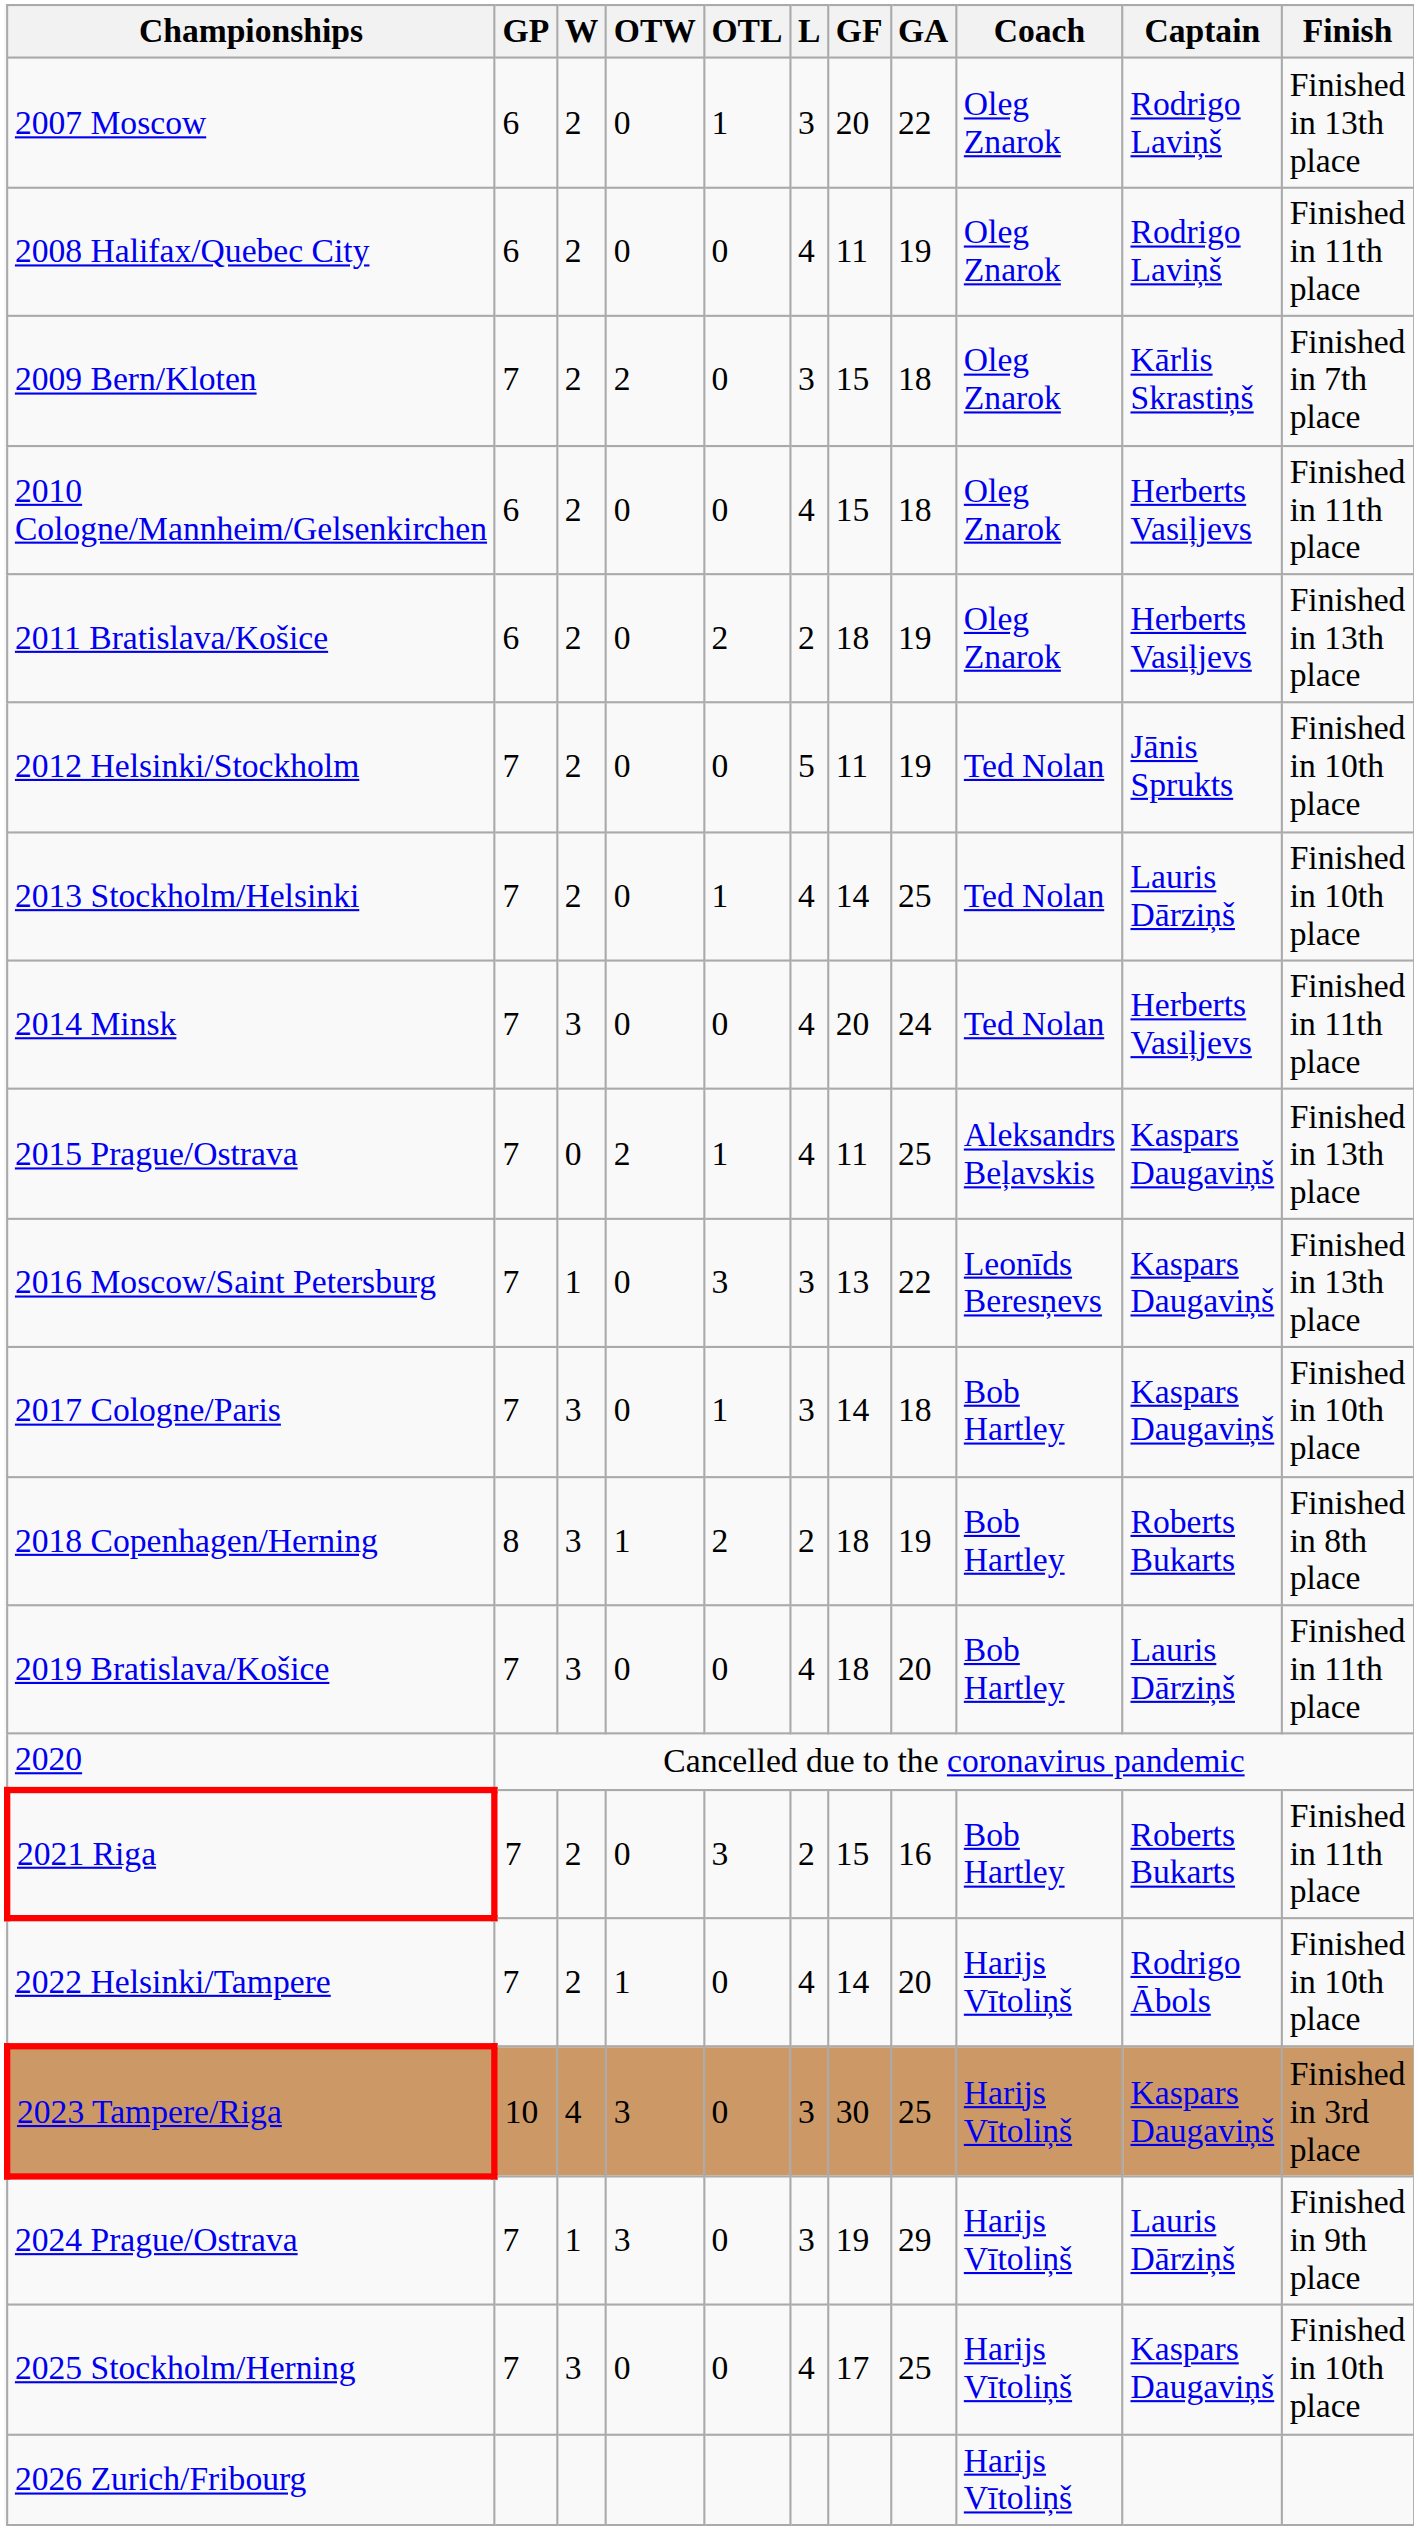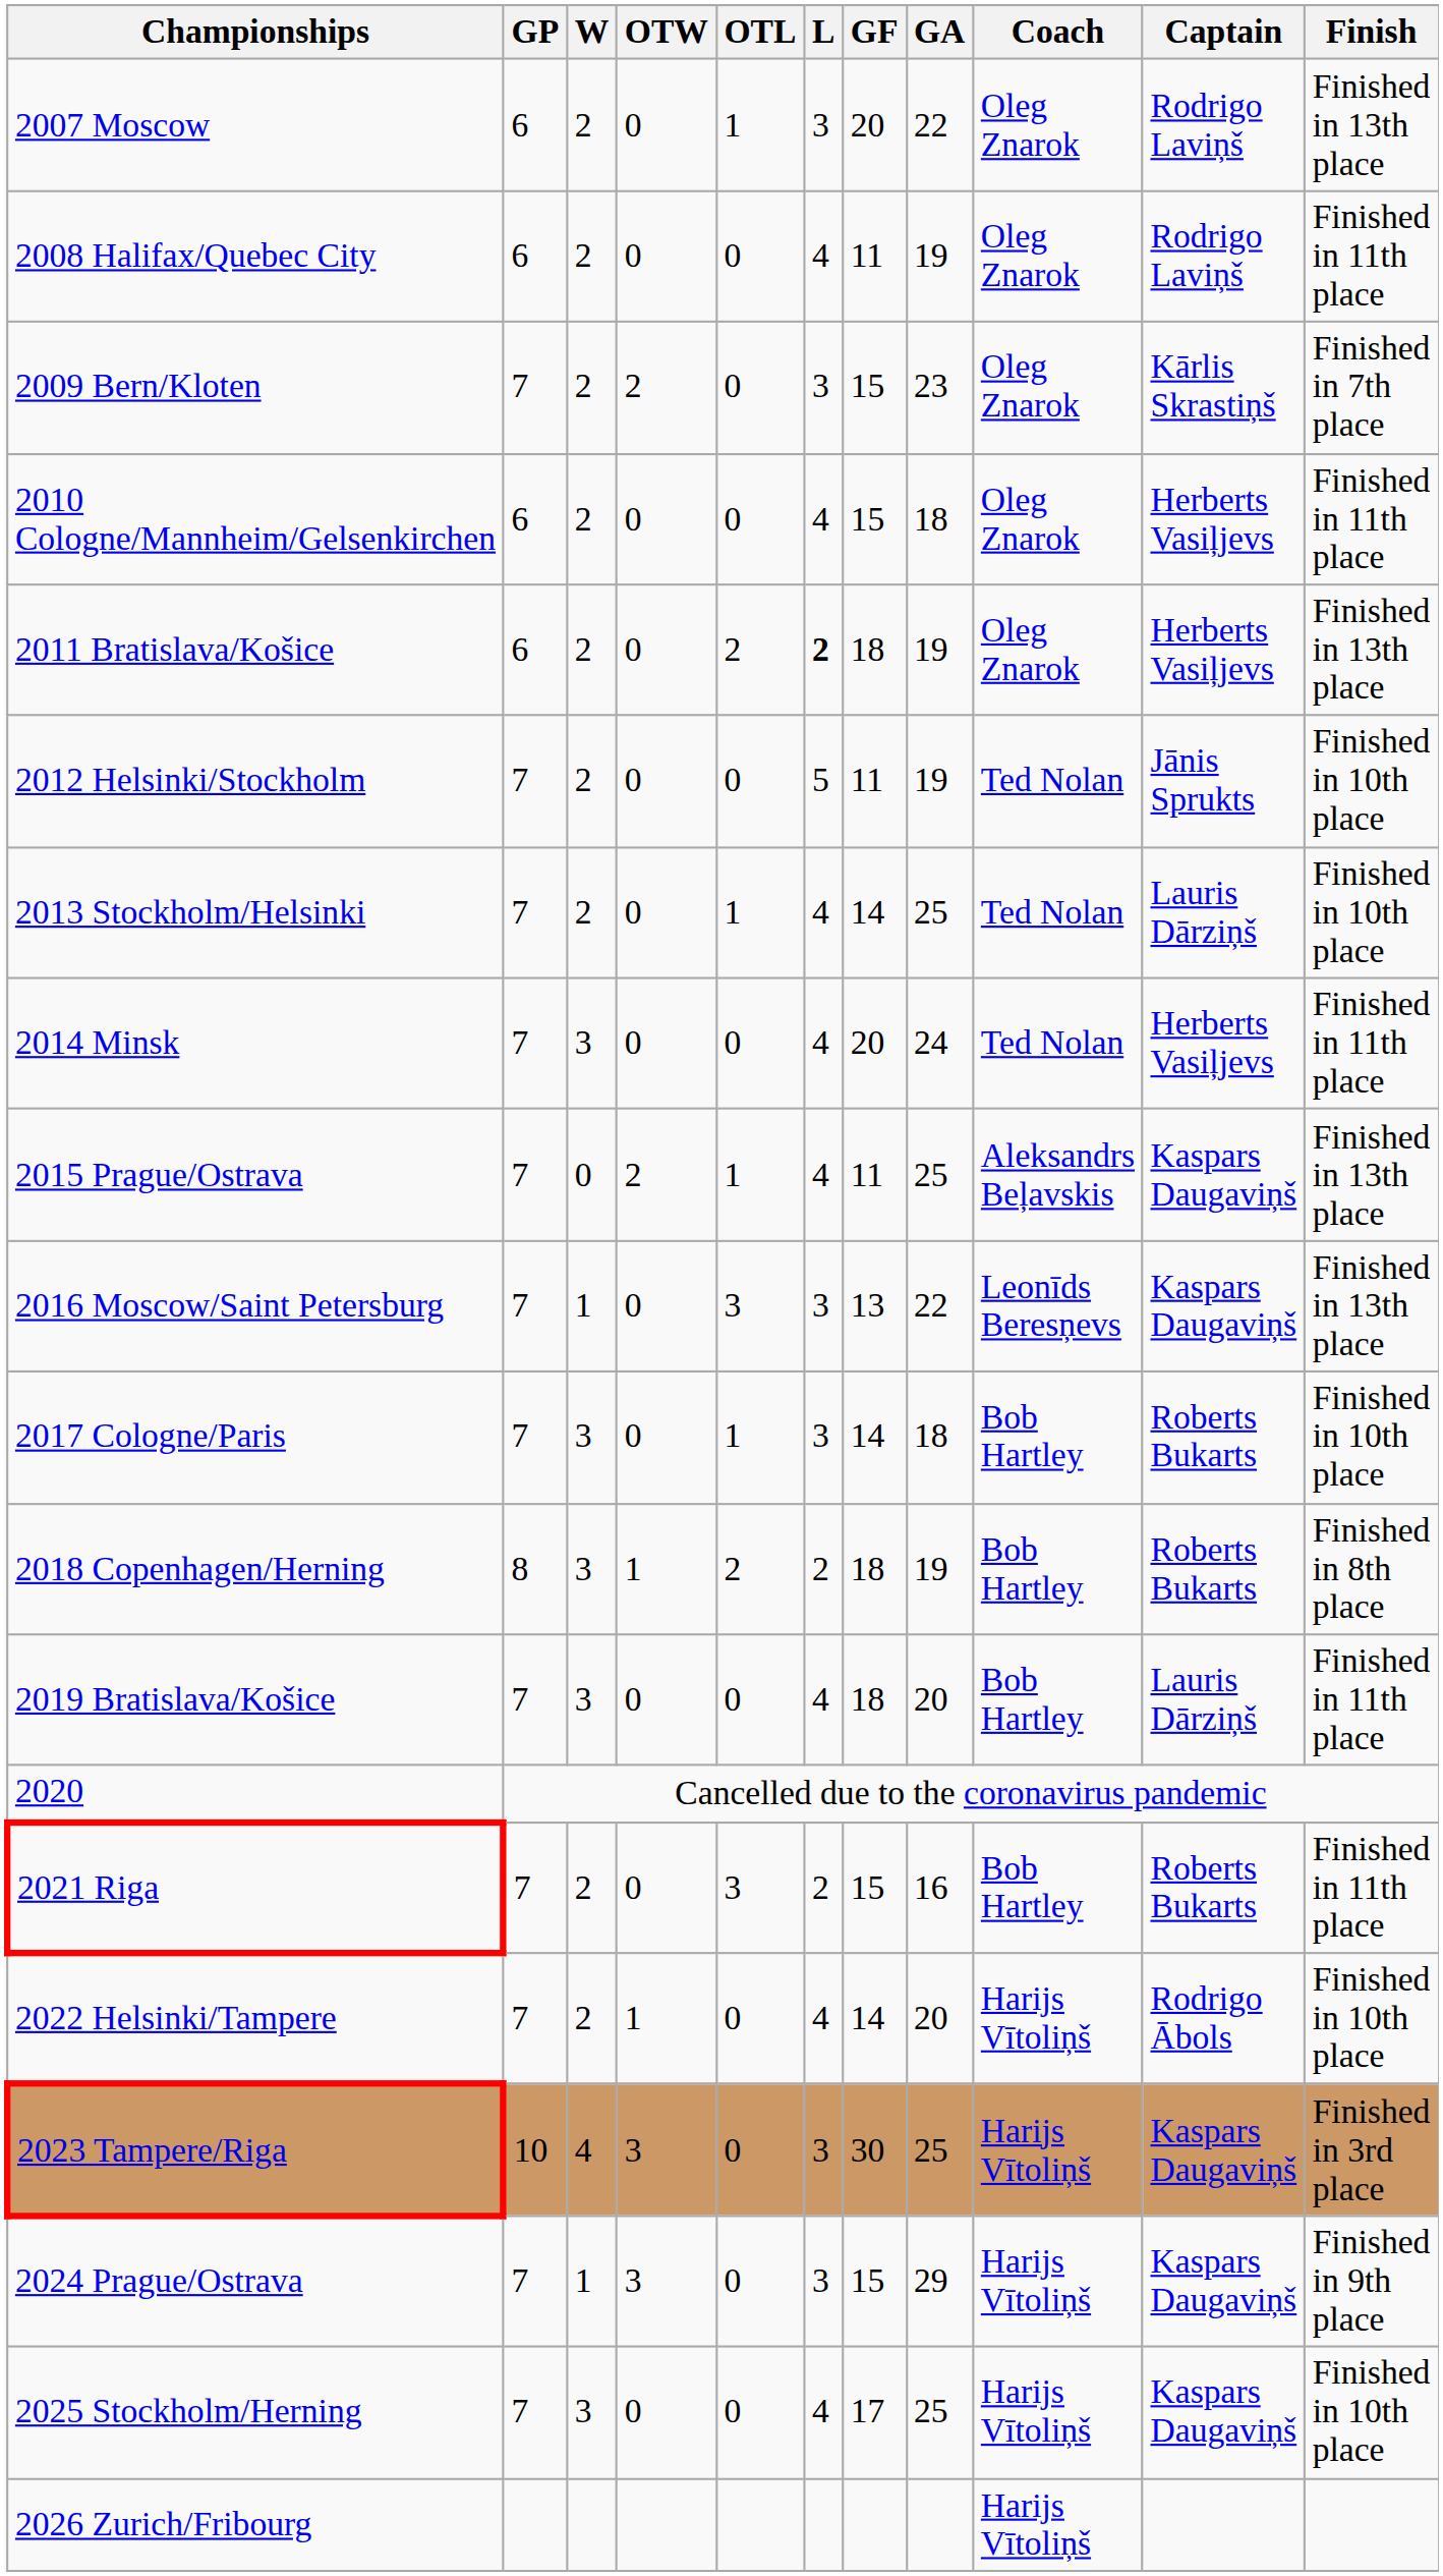2009 Bern/Kloten | GA: 18 -> 23
2011 Bratislava/Košice | L: normal -> bold
2017 Cologne/Paris | Captain: Kaspars Daugaviņš -> Roberts Bukarts
2024 Prague/Ostrava | GF: 19 -> 15
2024 Prague/Ostrava | Captain: Lauris Dārziņš -> Kaspars Daugaviņš
